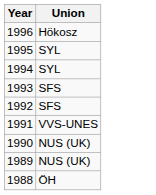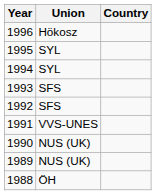+ column: Country
